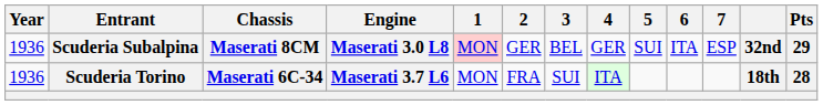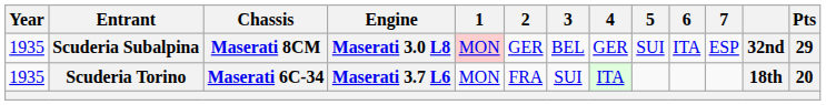Scuderia Subalpina | Year: 1936 -> 1935
Scuderia Torino | Year: 1936 -> 1935
Scuderia Torino | Pts: 28 -> 20
